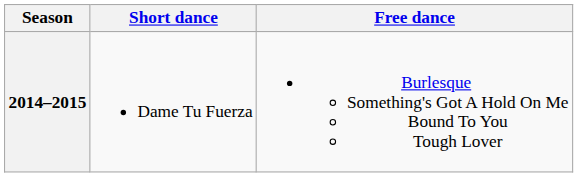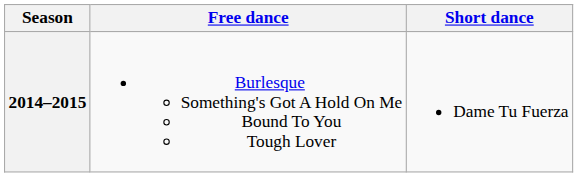columns swapped: Short dance <-> Free dance
